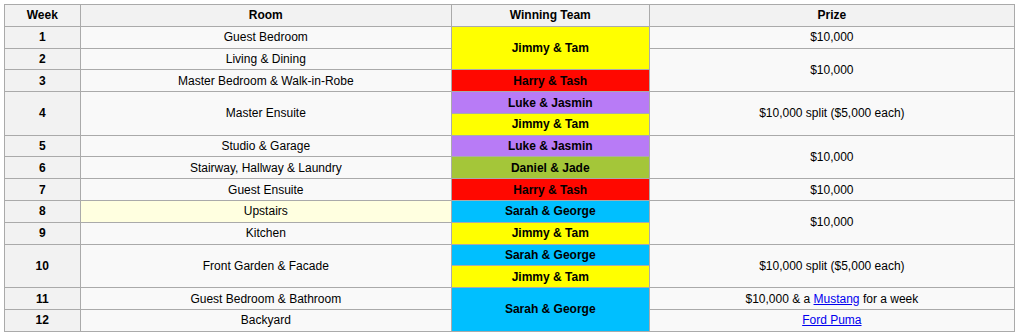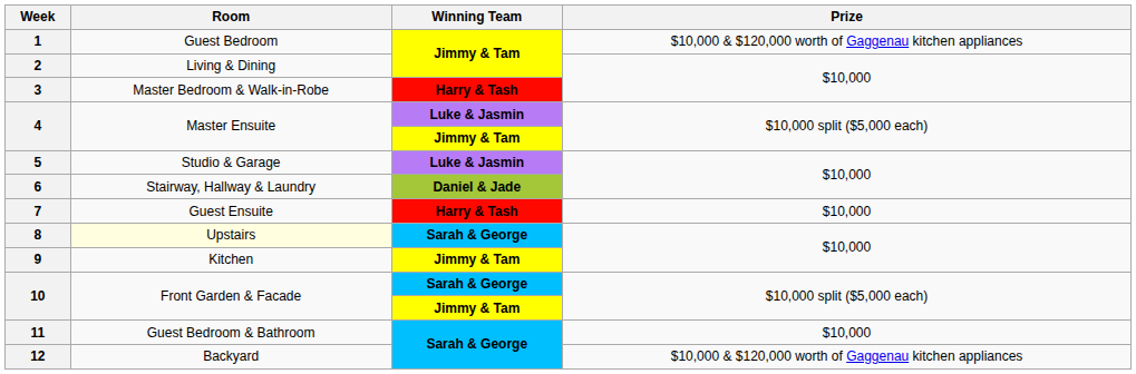1 | Prize: $10,000 -> $10,000 & $120,000 worth of Gaggenau kitchen appliances
11 | Prize: $10,000 & a Mustang for a week -> $10,000
12 | Prize: Ford Puma -> $10,000 & $120,000 worth of Gaggenau kitchen appliances
